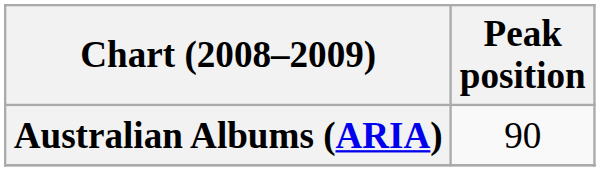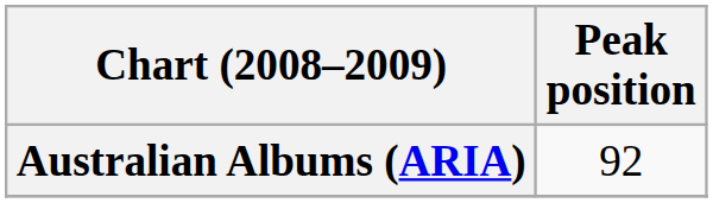Australian Albums (ARIA) | Peak position: 90 -> 92
